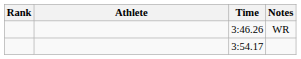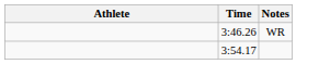- column: Rank
